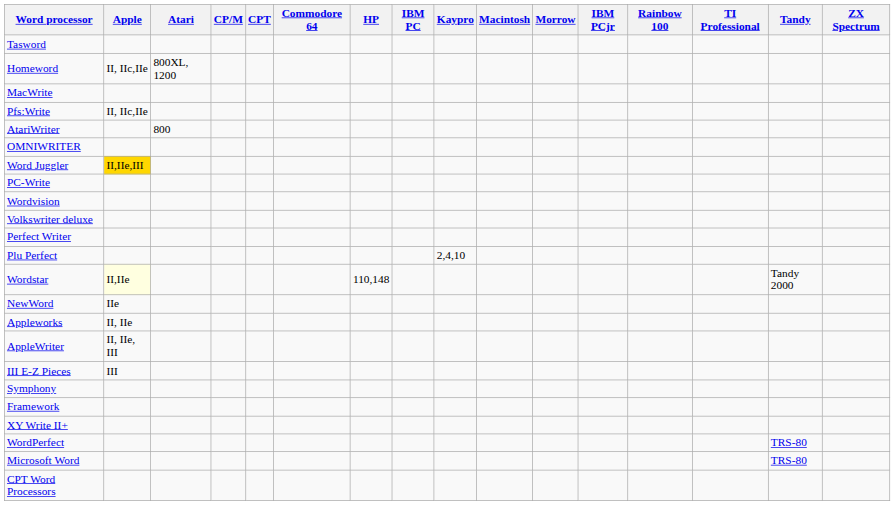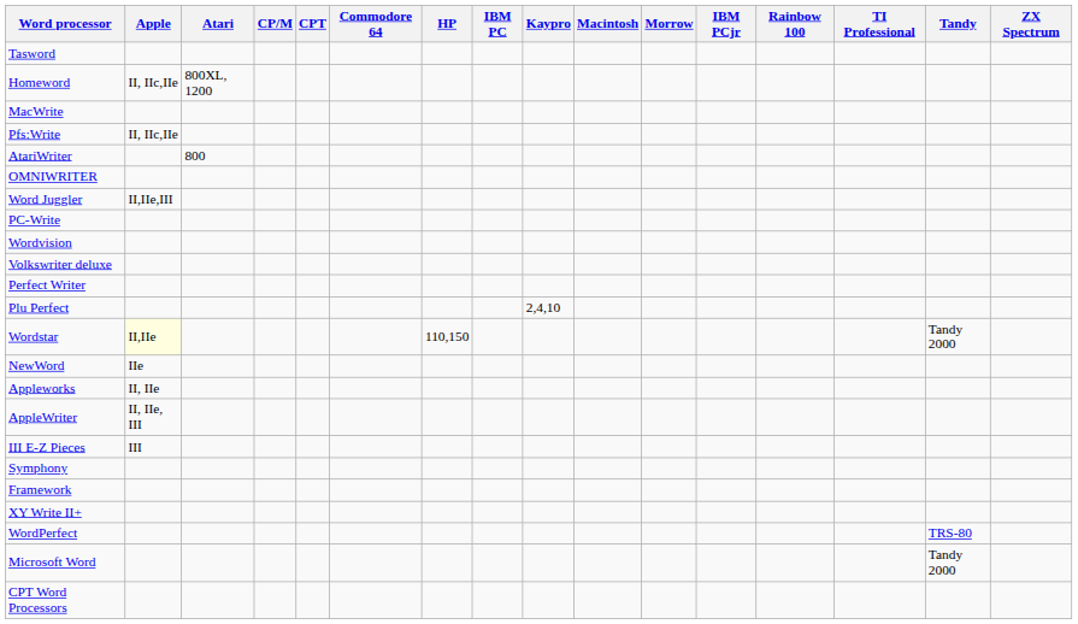Word Juggler | Apple: gold background -> no background
Wordstar | HP: 110,148 -> 110,150
Microsoft Word | Tandy: TRS-80 -> Tandy 2000
